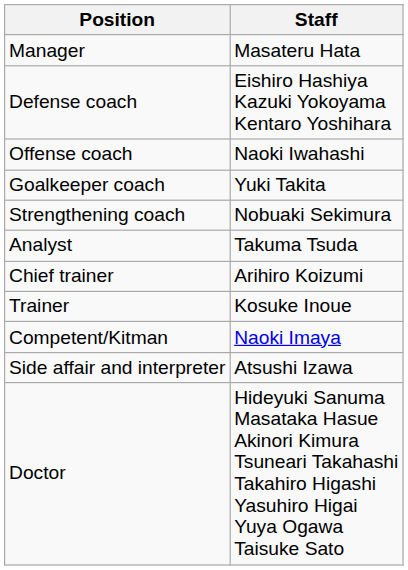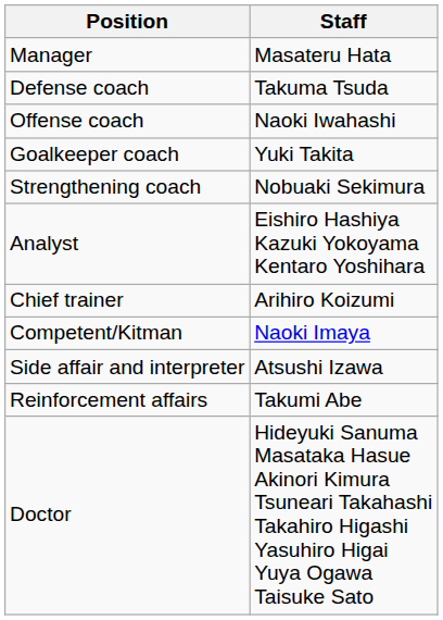Defense coach | Staff: Eishiro Hashiya Kazuki Yokoyama Kentaro Yoshihara -> Takuma Tsuda
Analyst | Staff: Takuma Tsuda -> Eishiro Hashiya Kazuki Yokoyama Kentaro Yoshihara
- row: Trainer | Kosuke Inoue
+ row: Reinforcement affairs | Takumi Abe
